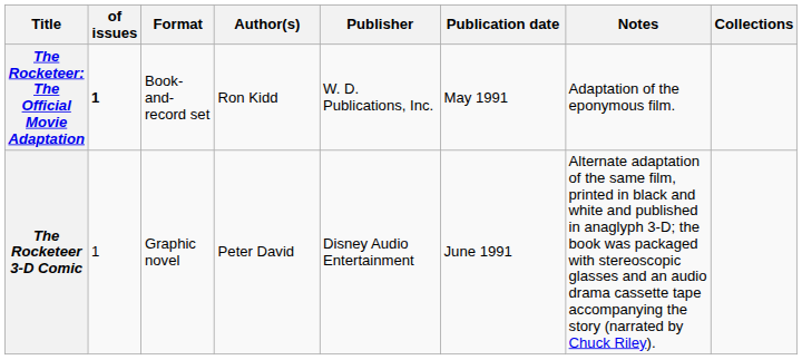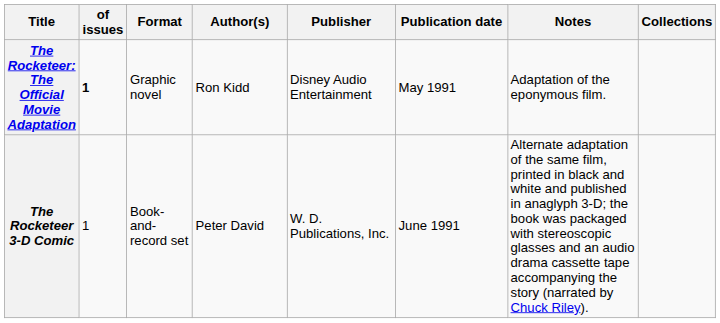The Rocketeer: The Official Movie Adaptation | Format: Book-and-record set -> Graphic novel
The Rocketeer: The Official Movie Adaptation | Publisher: W. D. Publications, Inc. -> Disney Audio Entertainment
The Rocketeer 3-D Comic | Format: Graphic novel -> Book-and-record set
The Rocketeer 3-D Comic | Publisher: Disney Audio Entertainment -> W. D. Publications, Inc.
